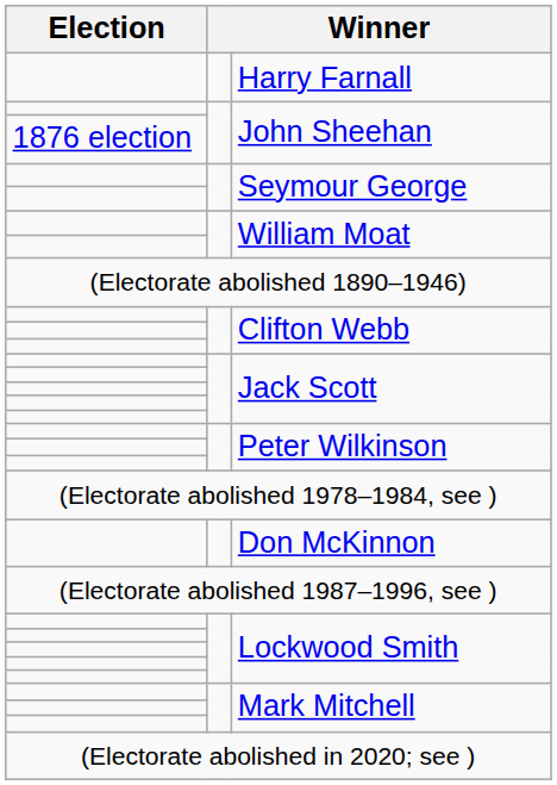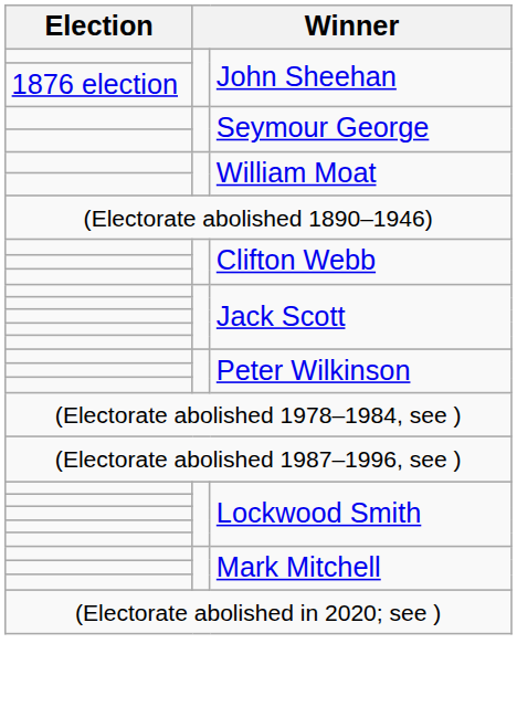- row: Harry Farnall
- row: Don McKinnon
